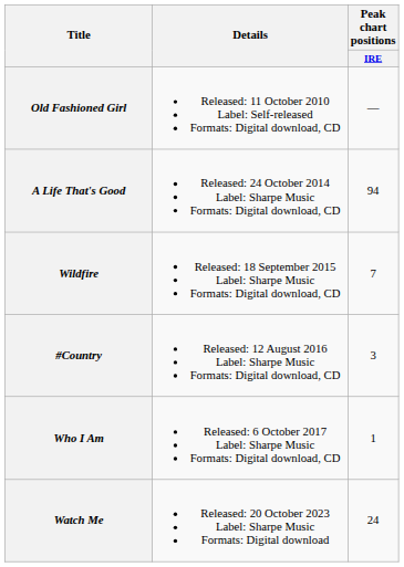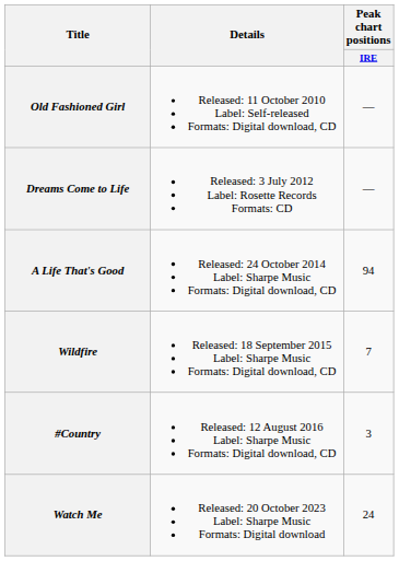+ row: Dreams Come to Life | Released: 3 July 2012 Label: Rosette Records Formats: CD | —
- row: Who I Am | Released: 6 October 2017 Label: Sharpe Music Formats: Digital download, CD | 1
